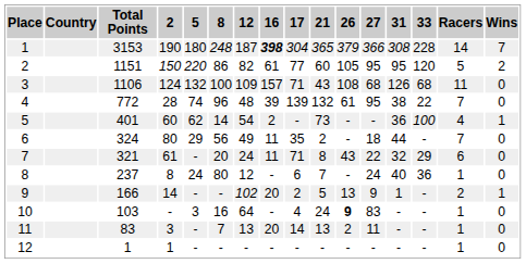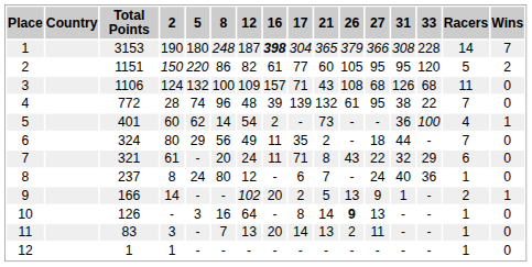10 | Total Points: 103 -> 126
10 | 17: 4 -> 8
10 | 21: 24 -> 14
10 | 27: 83 -> 13
